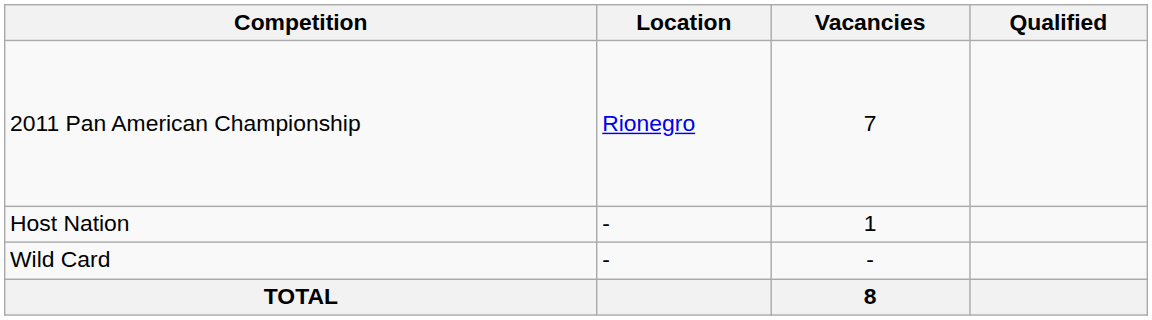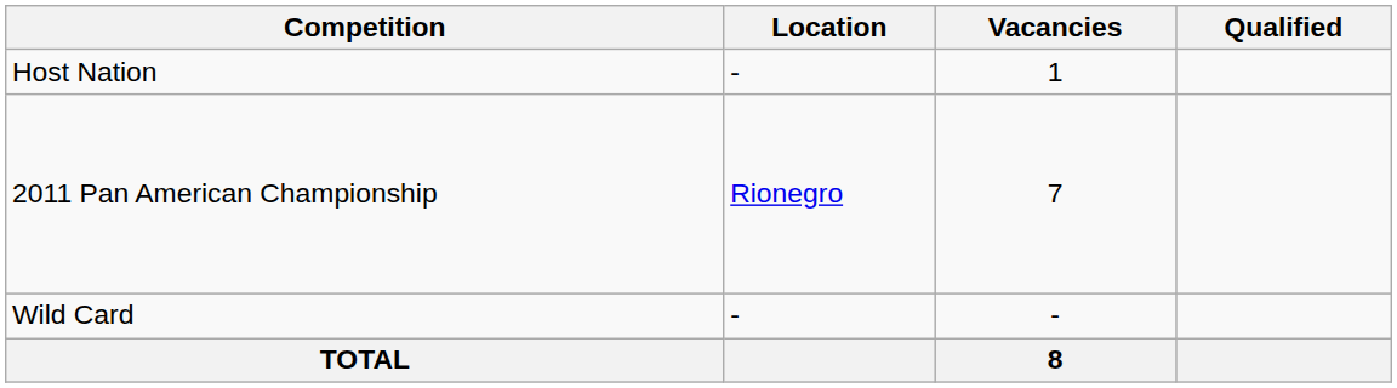rows swapped: 2011 Pan American Championship <-> Host Nation
